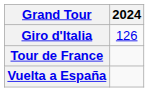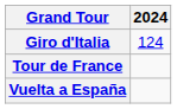Giro d'Italia | 2024: 126 -> 124
